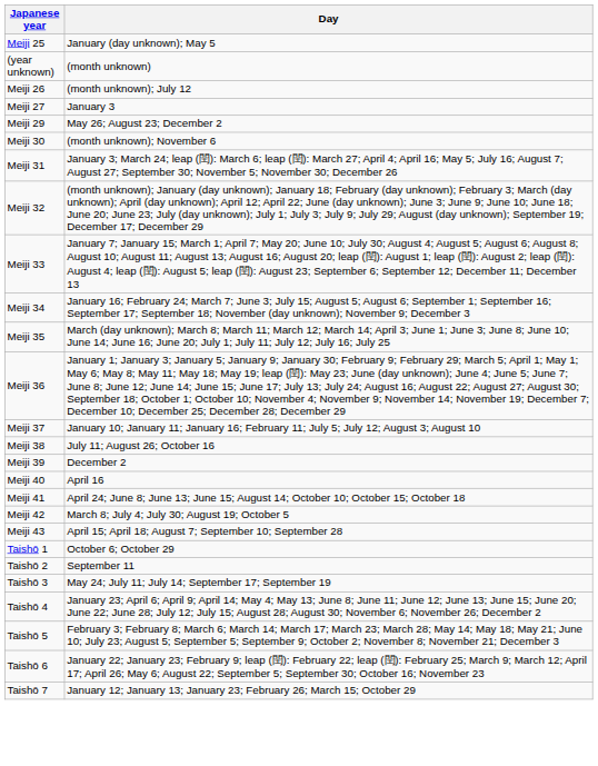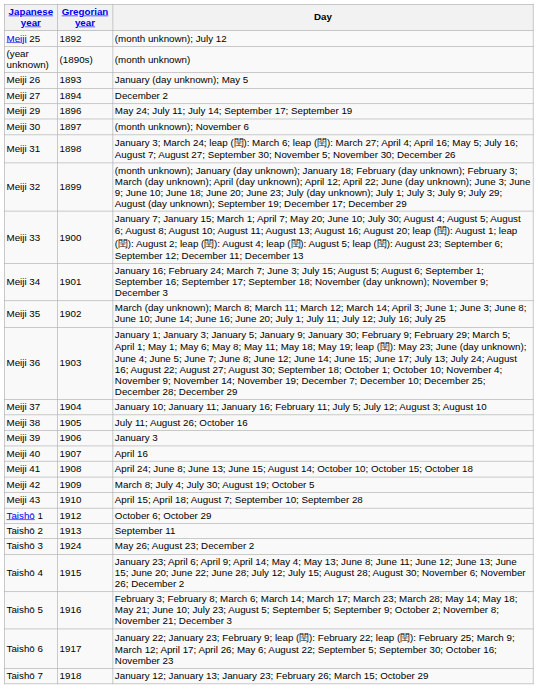+ column: Gregorian year | 1892 | (1890s) | 1893 | 1894 | 1896 | 1897 | 1898 | 1899 | 1900 | 1901 | 1902 | 1903 | 1904 | 1905 | 1906 | 1907 | 1908 | 1909 | 1910 | 1912 | 1913 | 1924 | 1915 | 1916 | 1917 | 1918
Meiji 25 | Day: January (day unknown); May 5 -> (month unknown); July 12
Meiji 26 | Day: (month unknown); July 12 -> January (day unknown); May 5
Meiji 27 | Day: January 3 -> December 2
Meiji 29 | Day: May 26; August 23; December 2 -> May 24; July 11; July 14; September 17; September 19
Meiji 39 | Day: December 2 -> January 3
Taishō 3 | Day: May 24; July 11; July 14; September 17; September 19 -> May 26; August 23; December 2
